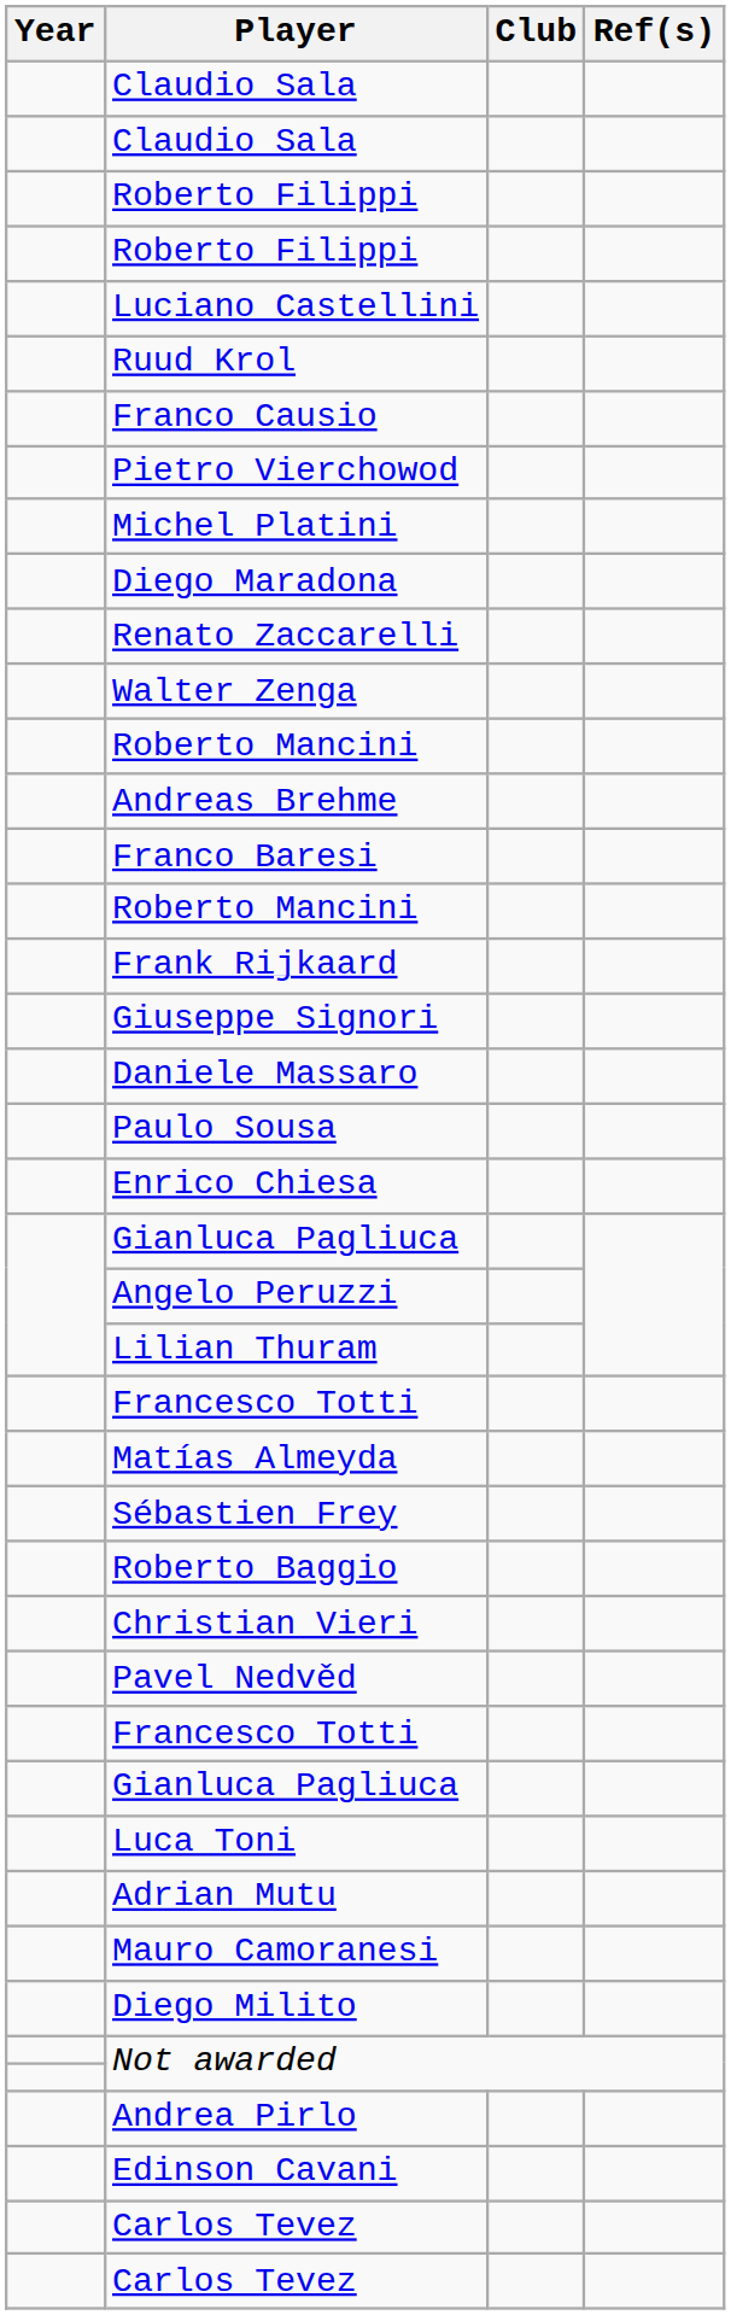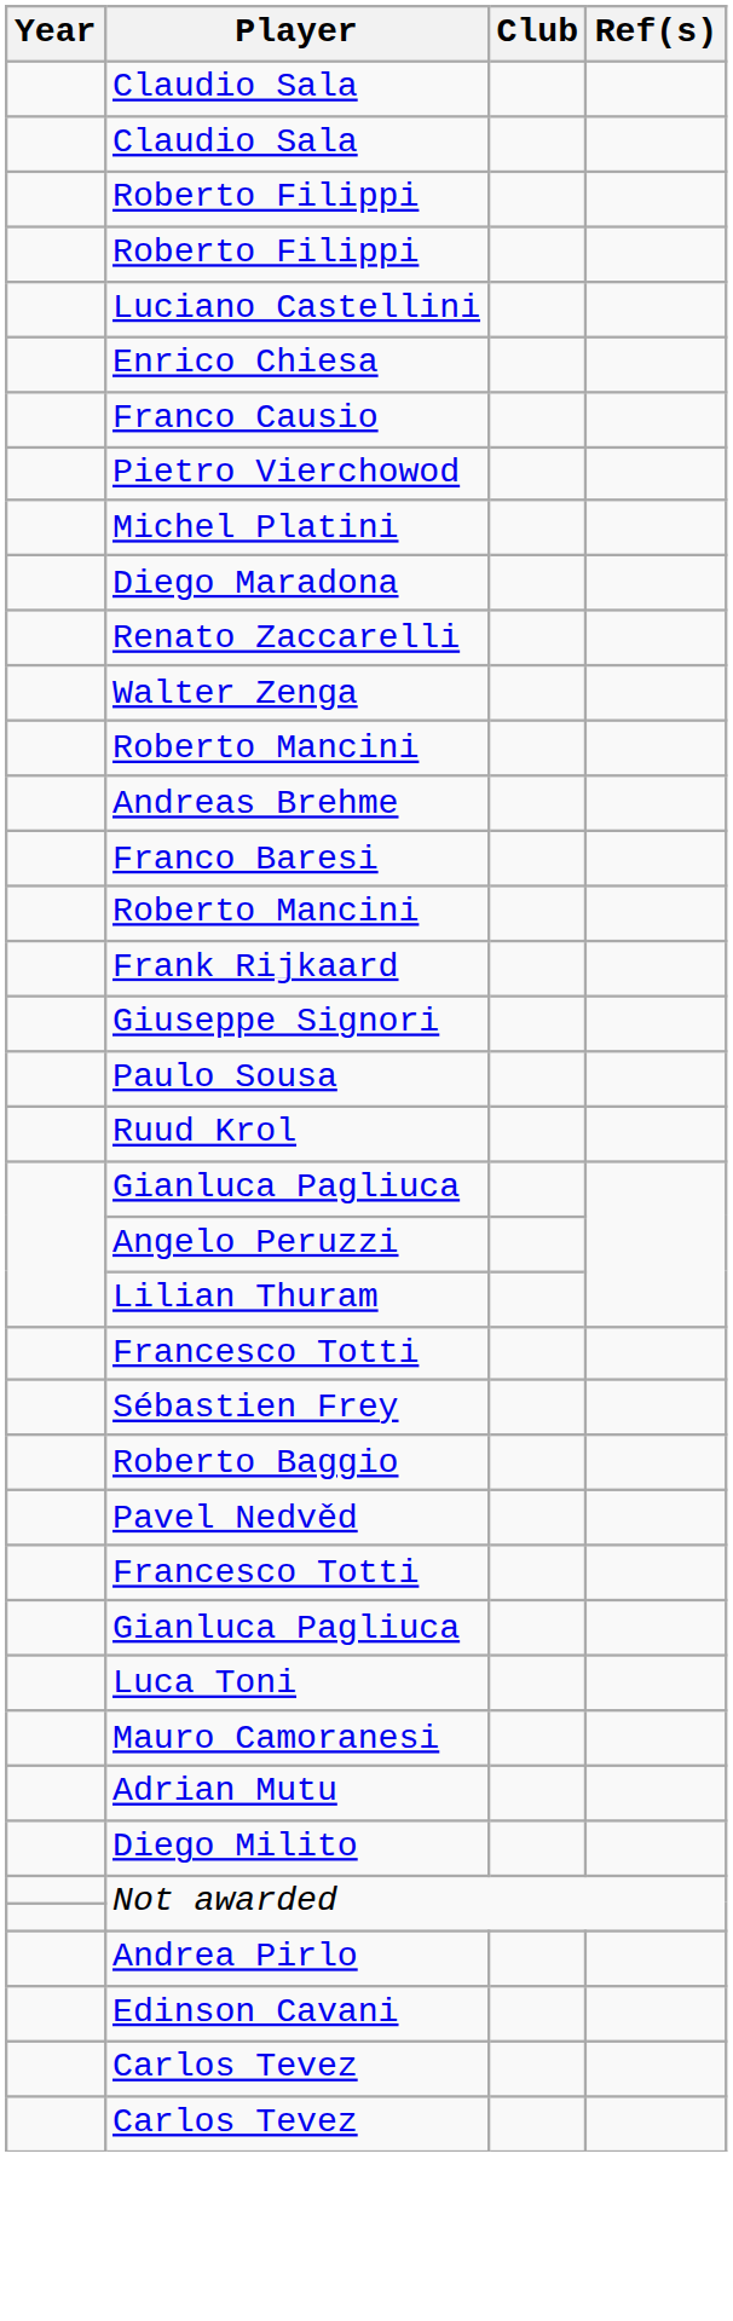rows swapped: Ruud Krol <-> Enrico Chiesa
- row: Daniele Massaro
- row: Matías Almeyda
- row: Christian Vieri
rows swapped: Adrian Mutu <-> Mauro Camoranesi
